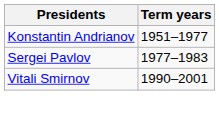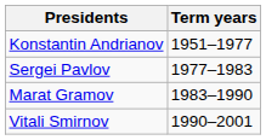+ row: Marat Gramov | 1983–1990
